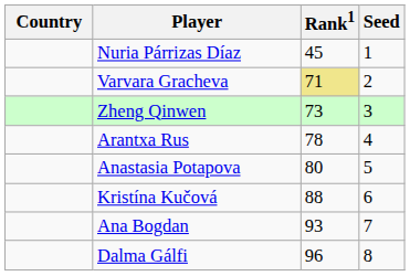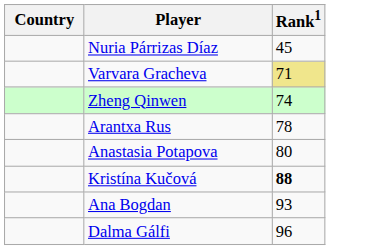- column: Seed | 1 | 2 | 3 | 4 | 5 | 6 | 7 | 8
Zheng Qinwen | Rank1: 73 -> 74
Kristína Kučová | Rank1: normal -> bold
